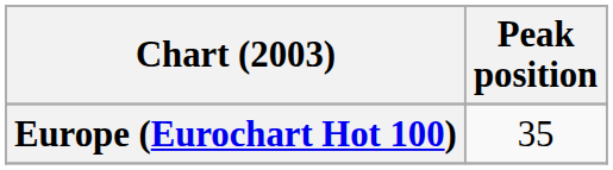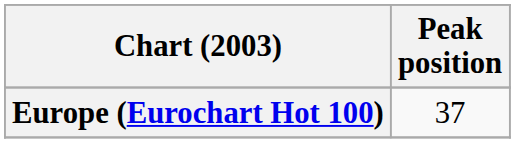Europe (Eurochart Hot 100) | Peak position: 35 -> 37
